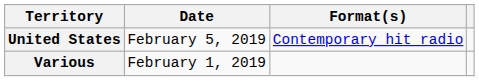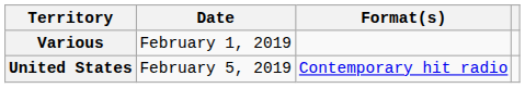rows swapped: Various <-> United States
